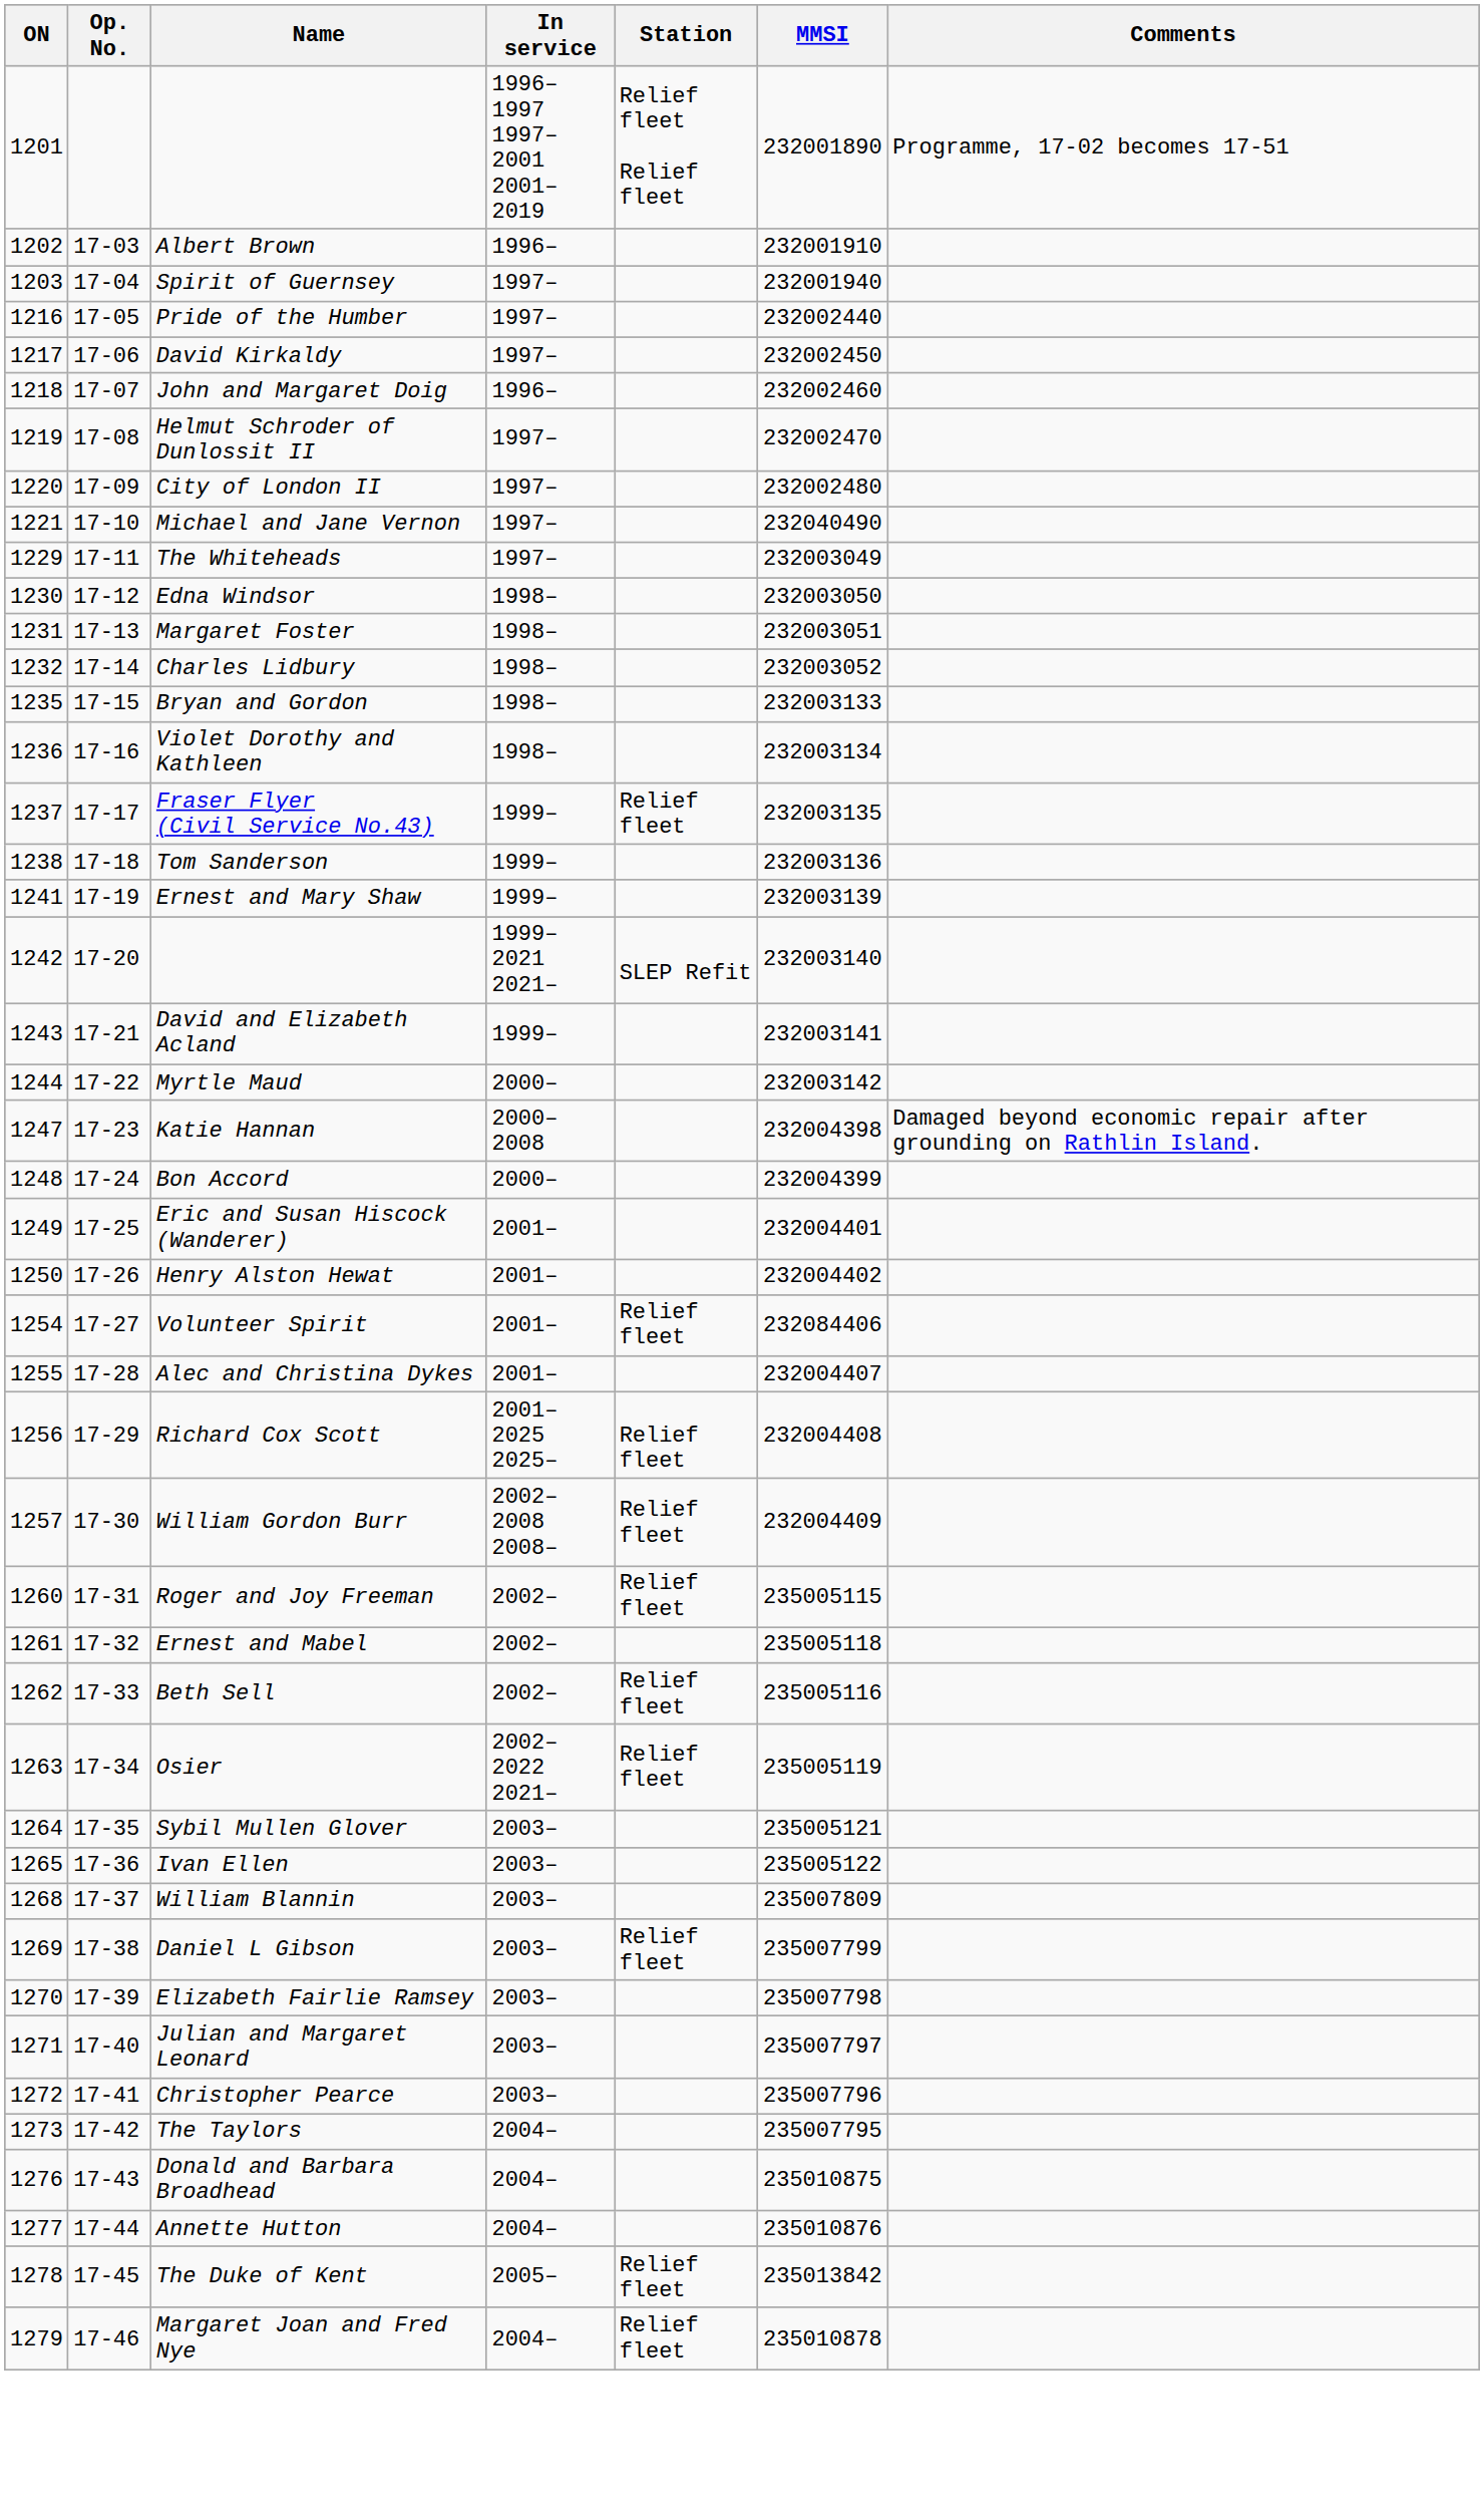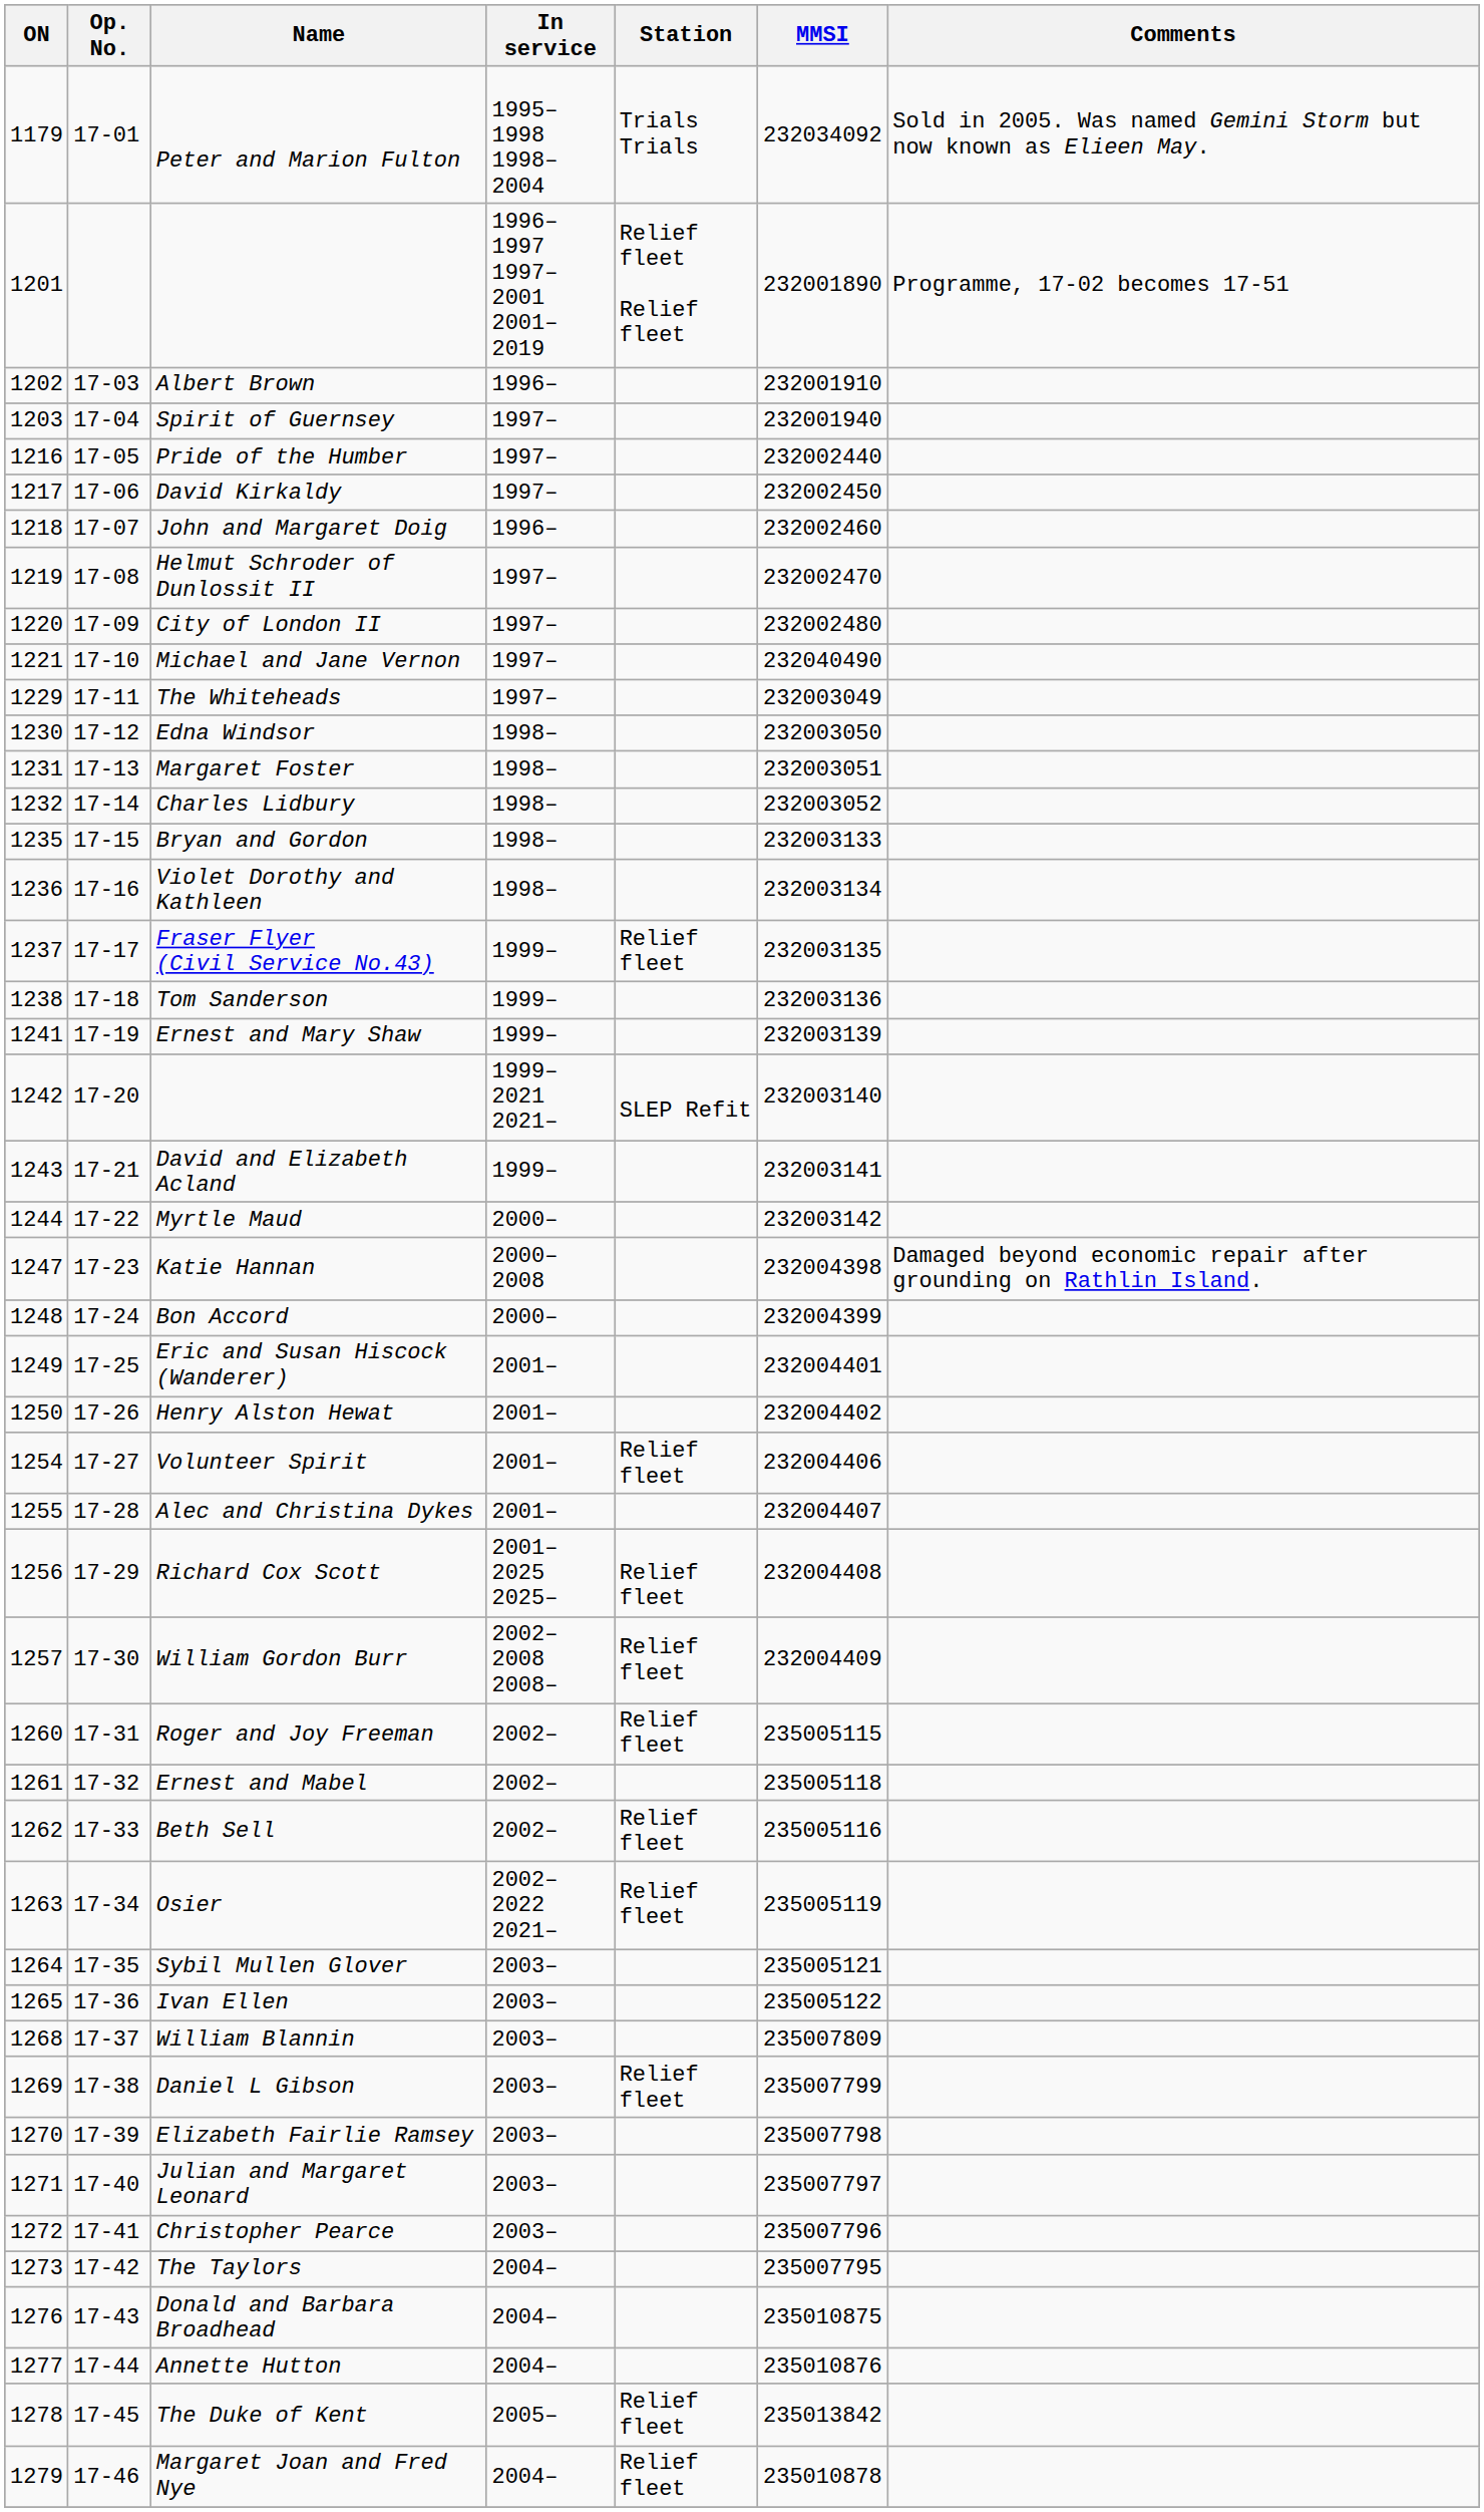+ row: 1179 | 17-01 | Peter and Marion Fulton | 1995–1998 1998–2004 | Trials Trials | 232034092 | Sold in 2005. Was named Gemini Storm but now known as Elieen May.
Volunteer Spirit | MMSI: 232084406 -> 232004406
